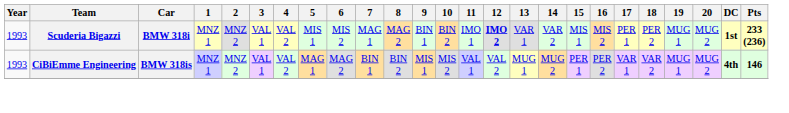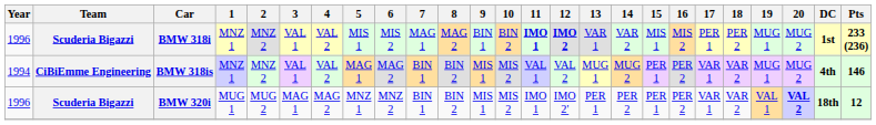BMW 318i | Year: 1993 -> 1996
BMW 318i | 11: normal -> bold
BMW 318is | Year: 1993 -> 1994
+ row: 1996 | Scuderia Bigazzi | BMW 320i | MUG 1 | MUG 2 | MAG 1 | MAG 2 | MNZ 1 | MNZ 2 | BIN 1 | BIN 2 | MIS 1 | MIS 2 | IMO 1 | IMO 2' | PER 1 | PER 2 | PER 1 | PER 2 | VAR 1 | VAR 2 | VAL 1 | VAL 2 | 18th | 12
